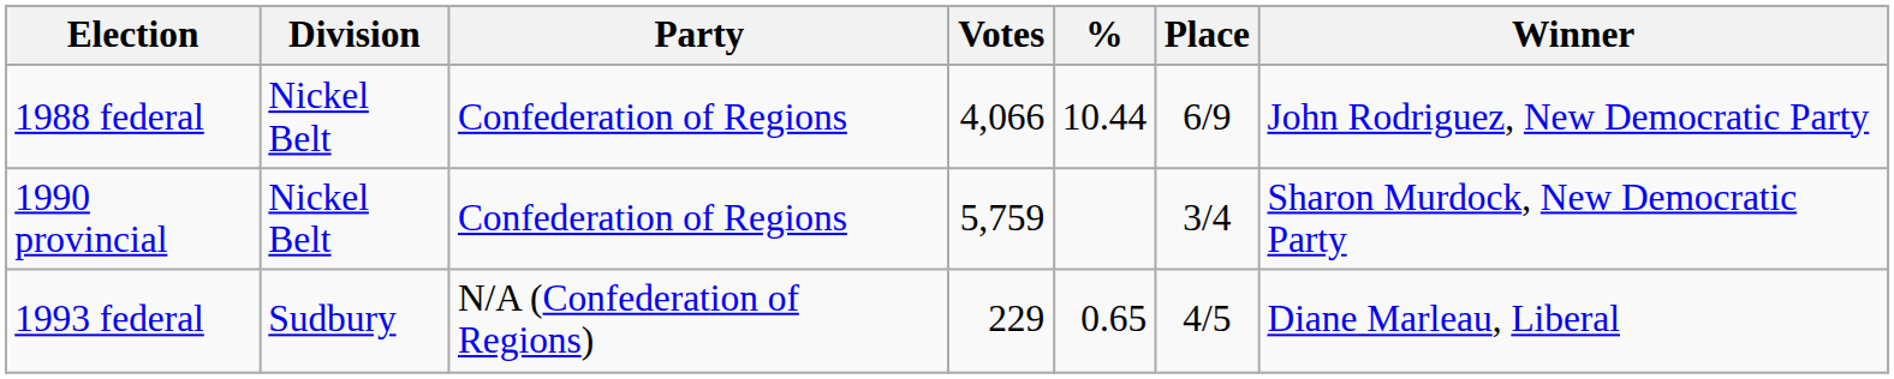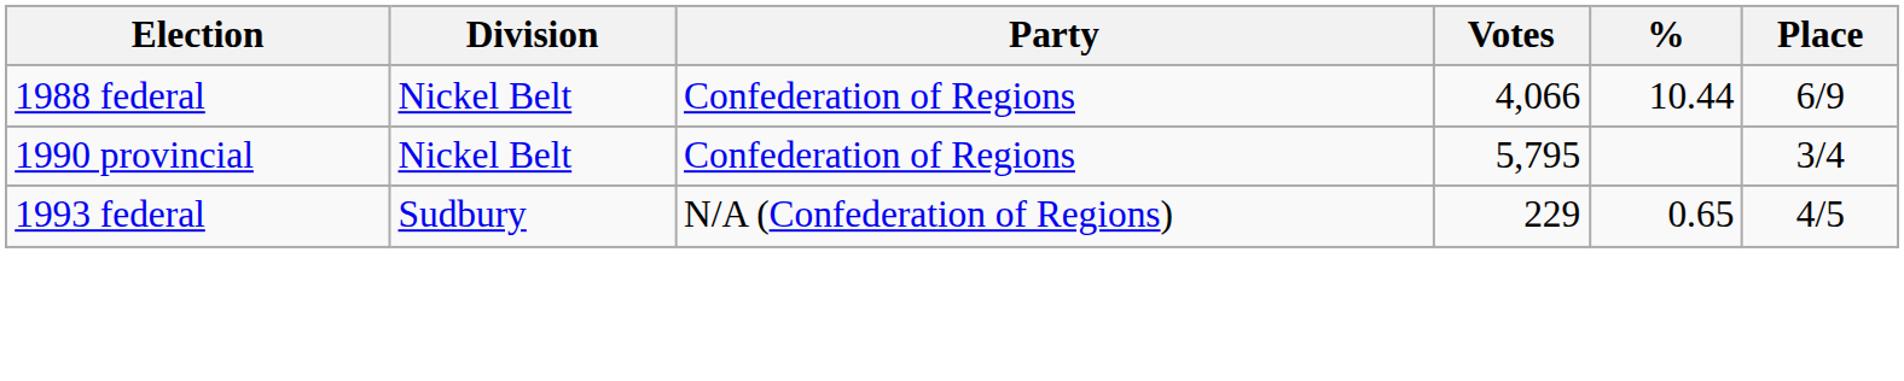- column: Winner | John Rodriguez, New Democratic Party | Sharon Murdock, New Democratic Party | Diane Marleau, Liberal
1990 provincial | Votes: 5,759 -> 5,795
